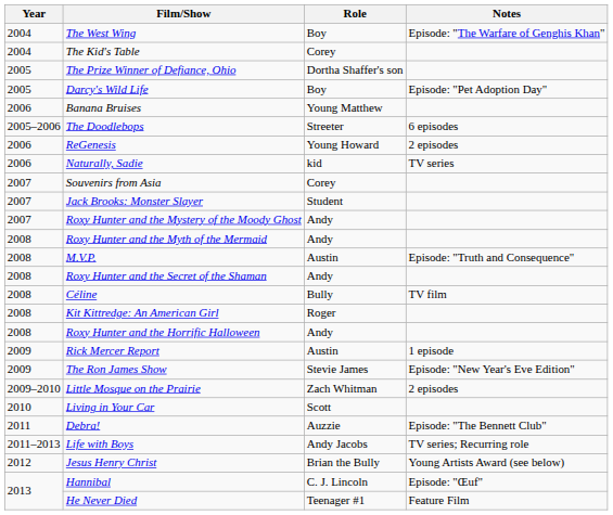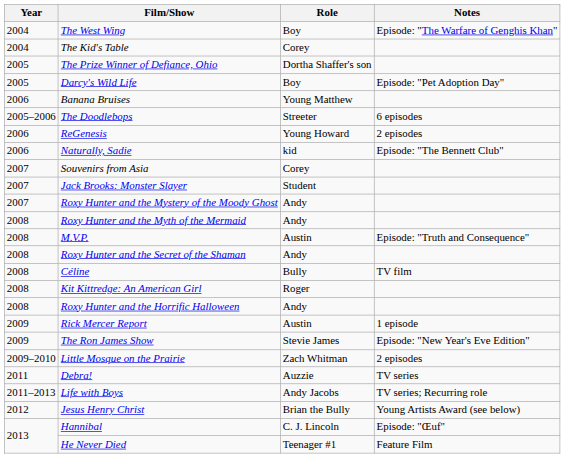Naturally, Sadie | Notes: TV series -> Episode: "The Bennett Club"
- row: 2010 | Living in Your Car | Scott
Debra! | Notes: Episode: "The Bennett Club" -> TV series
